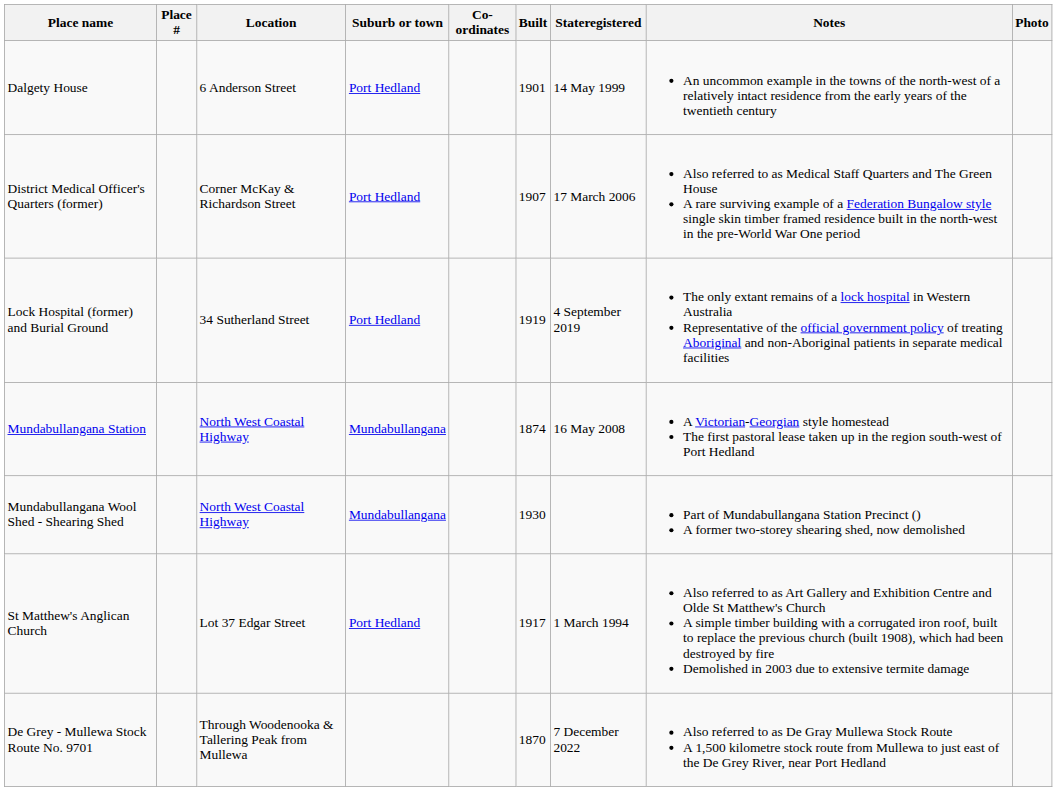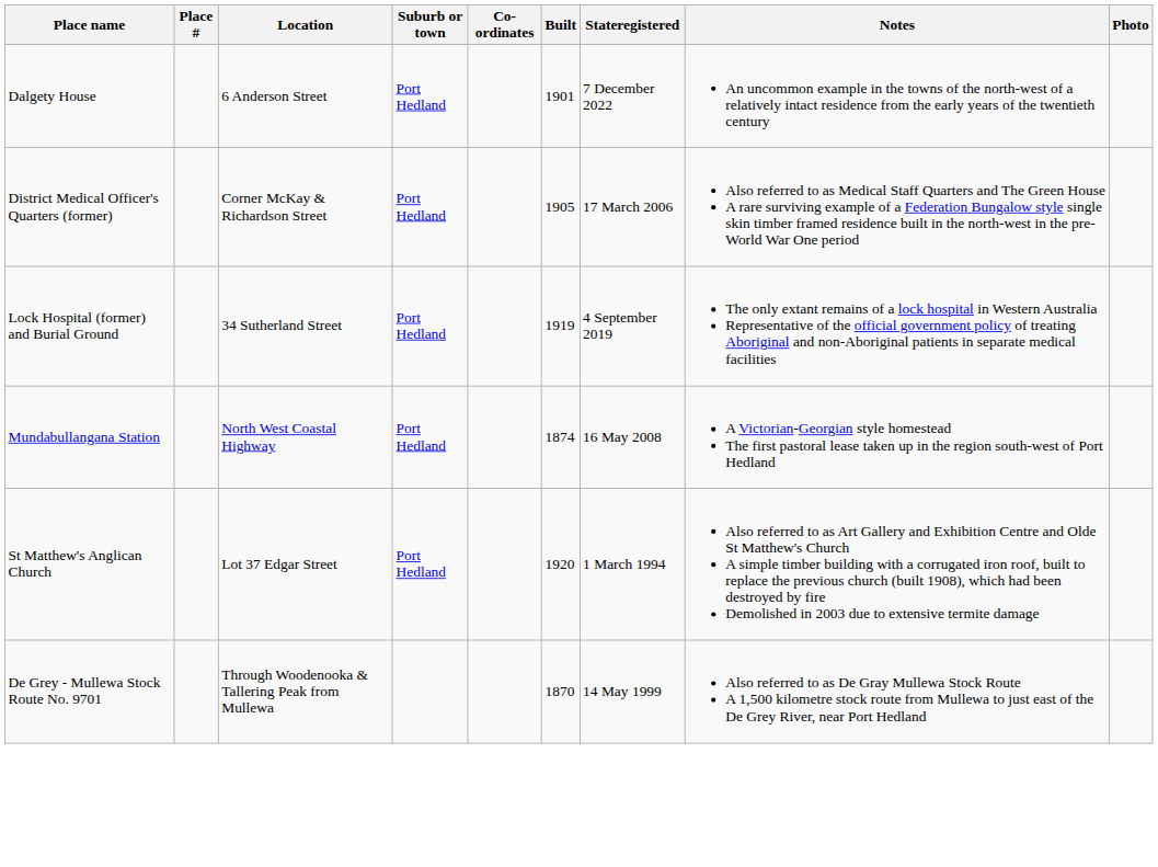Dalgety House | Stateregistered: 14 May 1999 -> 7 December 2022
District Medical Officer's Quarters (former) | Built: 1907 -> 1905
Mundabullangana Station | Suburb or town: Mundabullangana -> Port Hedland
- row: Mundabullangana Wool Shed - Shearing Shed | North West Coastal Highway | Mundabullangana | 1930 | Part of Mundabullangana Station Precinct () A former two-storey shearing shed, now demolished
St Matthew's Anglican Church | Built: 1917 -> 1920
De Grey - Mullewa Stock Route No. 9701 | Stateregistered: 7 December 2022 -> 14 May 1999
